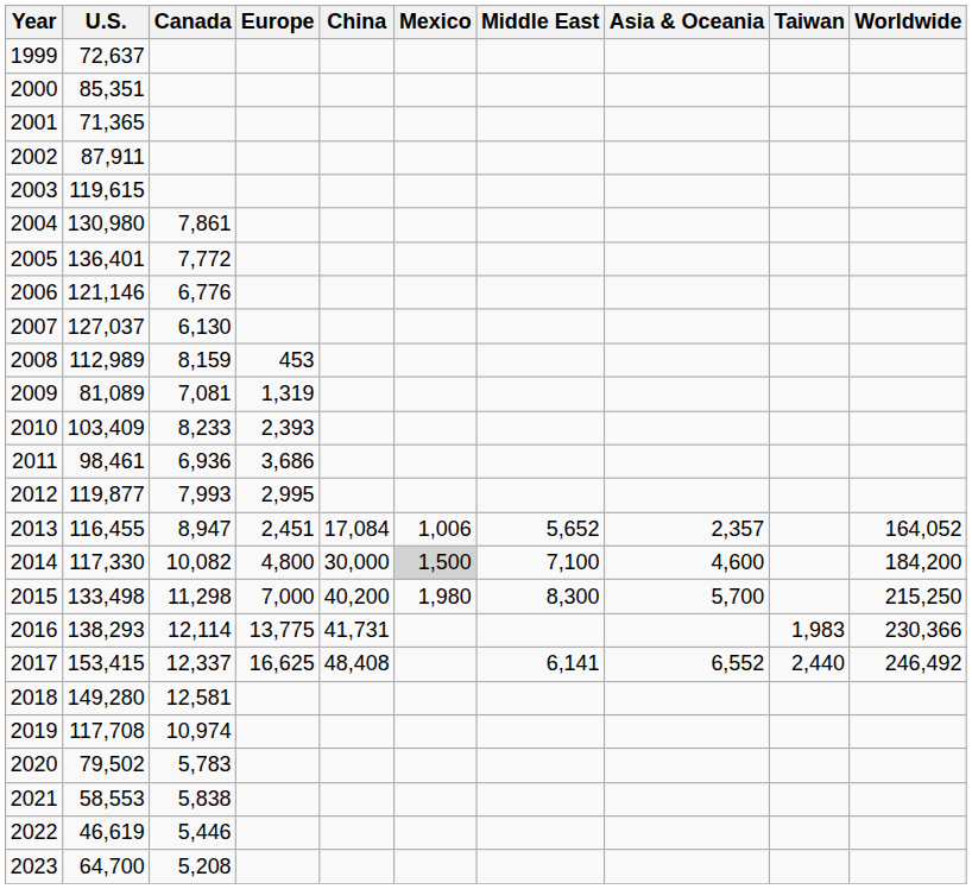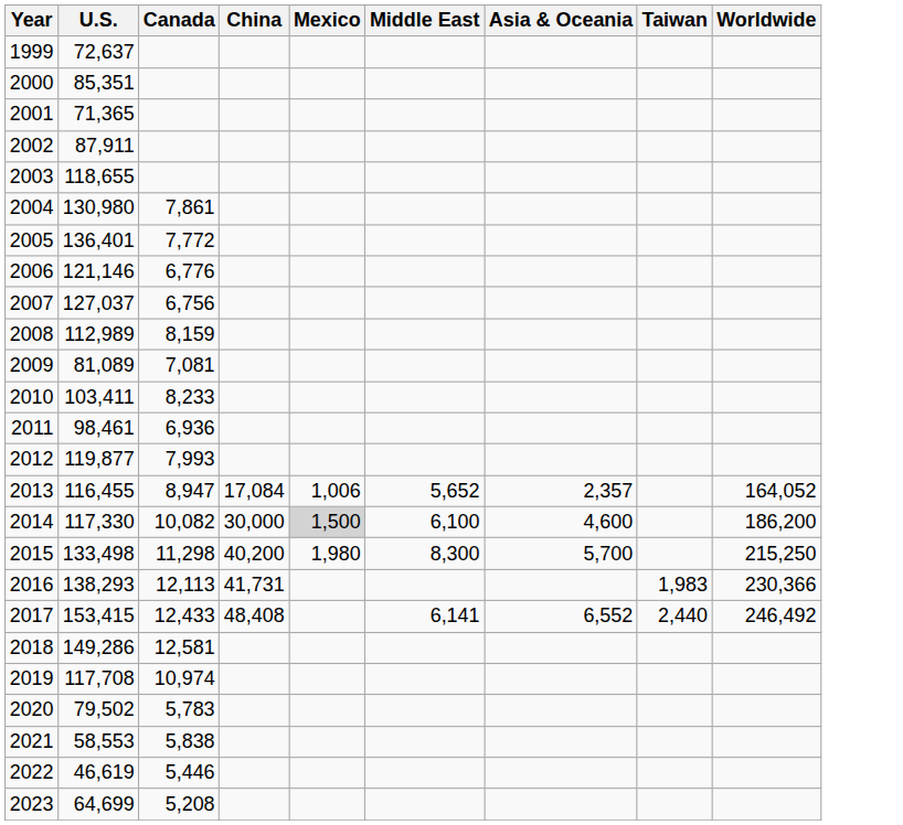- column: Europe | 453 | 1,319 | 2,393 | 3,686 | 2,995 | 2,451 | 4,800 | 7,000 | 13,775 | 16,625
2003 | U.S.: 119,615 -> 118,655
2007 | Canada: 6,130 -> 6,756
2010 | U.S.: 103,409 -> 103,411
2014 | Middle East: 7,100 -> 6,100
2014 | Worldwide: 184,200 -> 186,200
2016 | Canada: 12,114 -> 12,113
2017 | Canada: 12,337 -> 12,433
2018 | U.S.: 149,280 -> 149,286
2023 | U.S.: 64,700 -> 64,699
